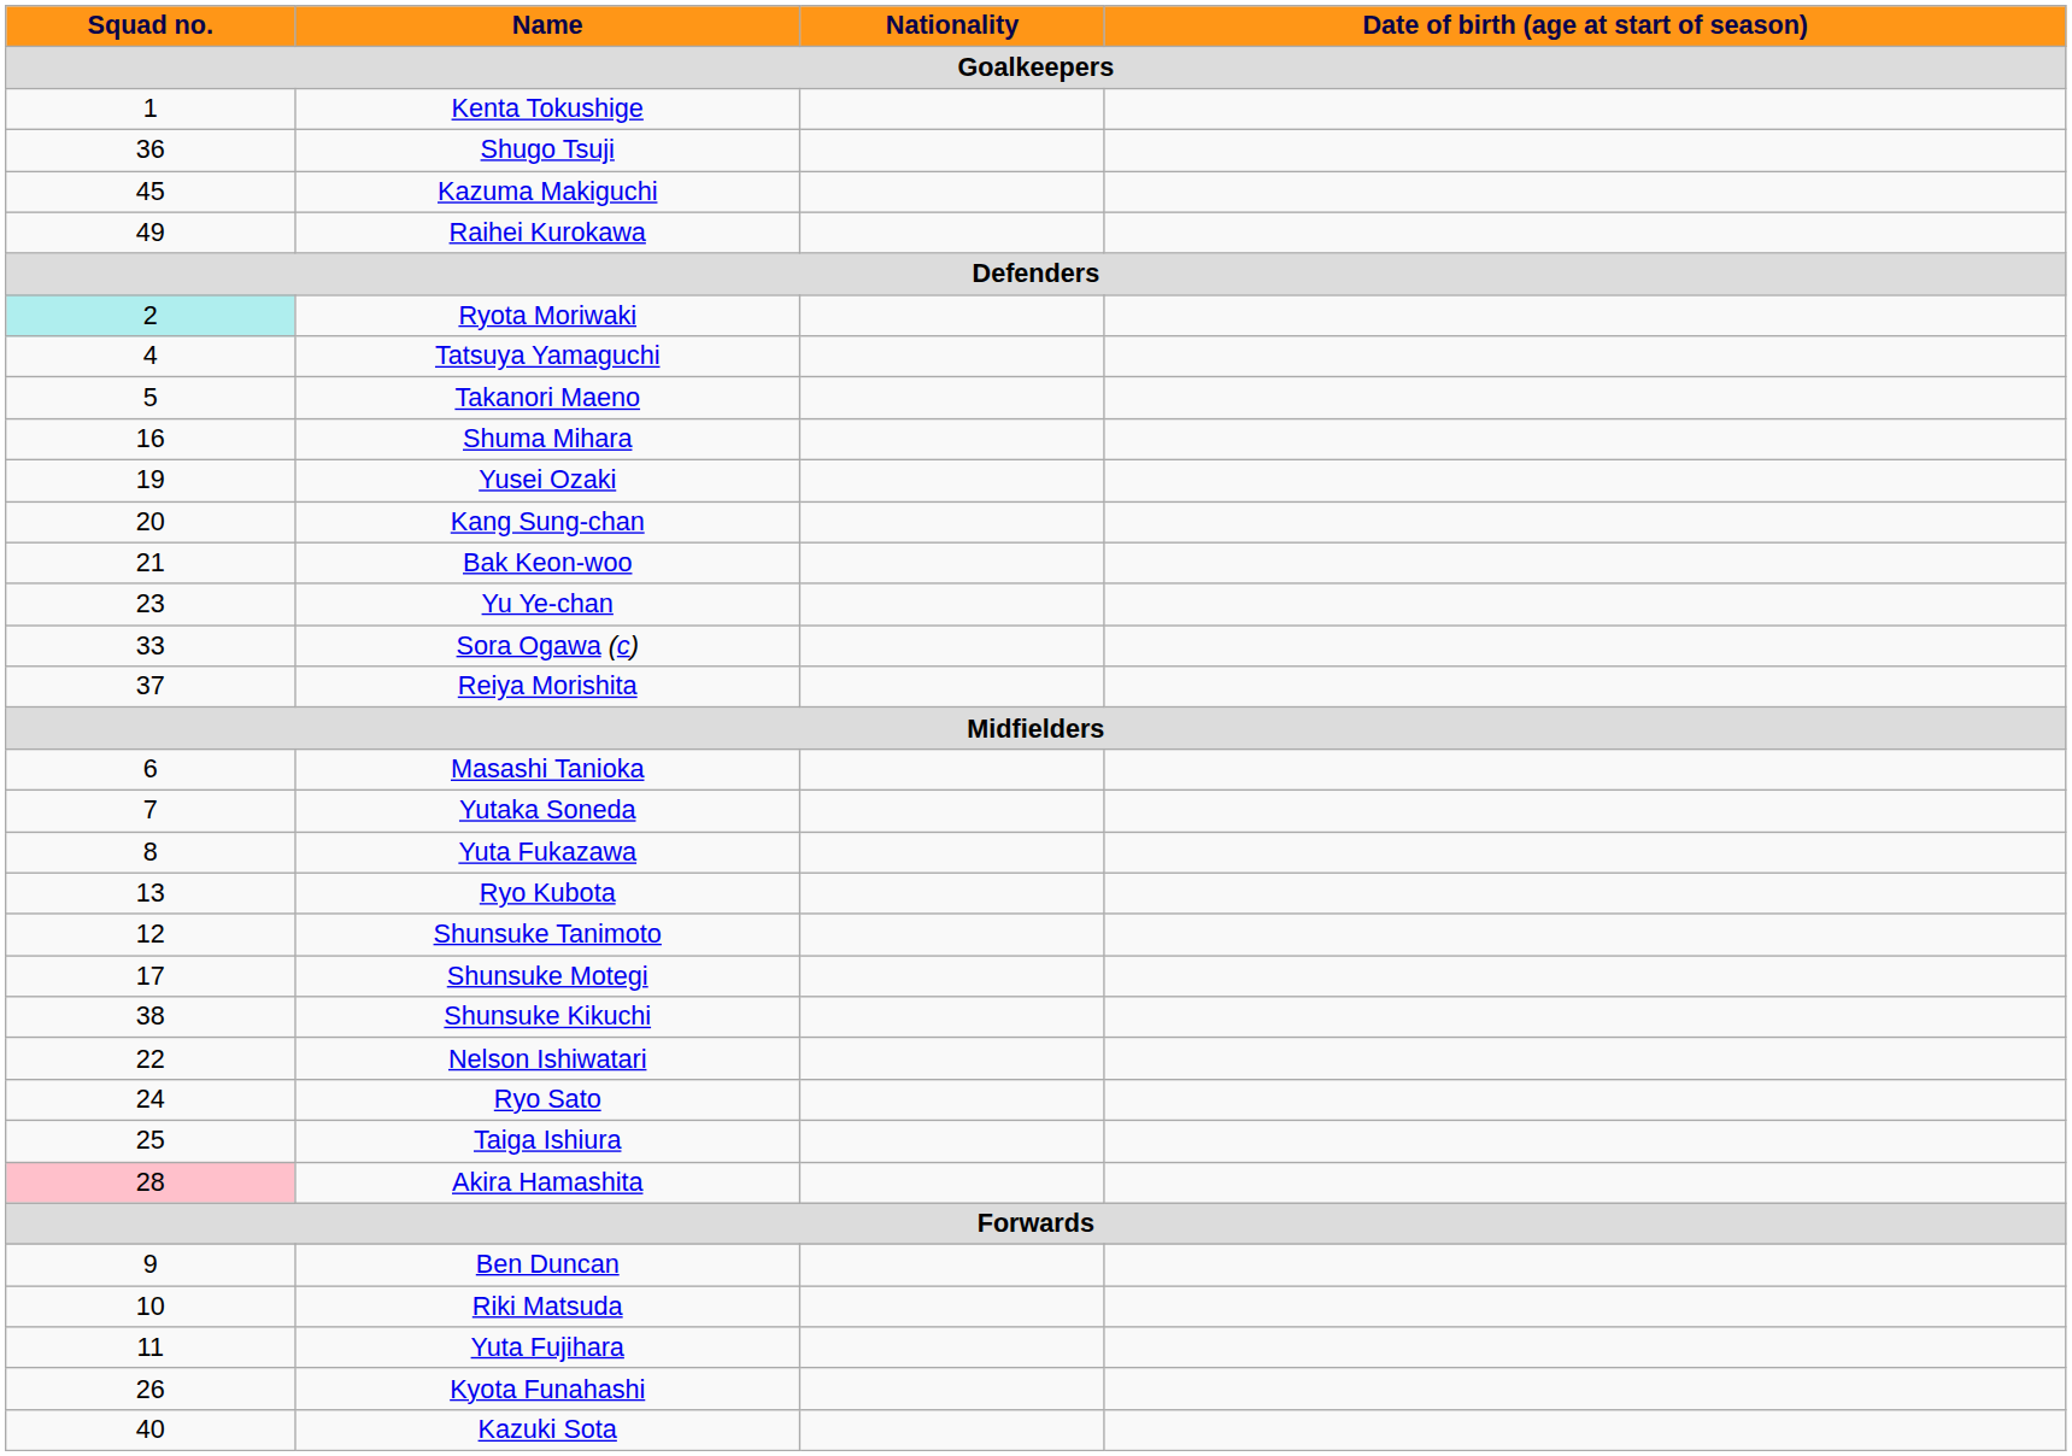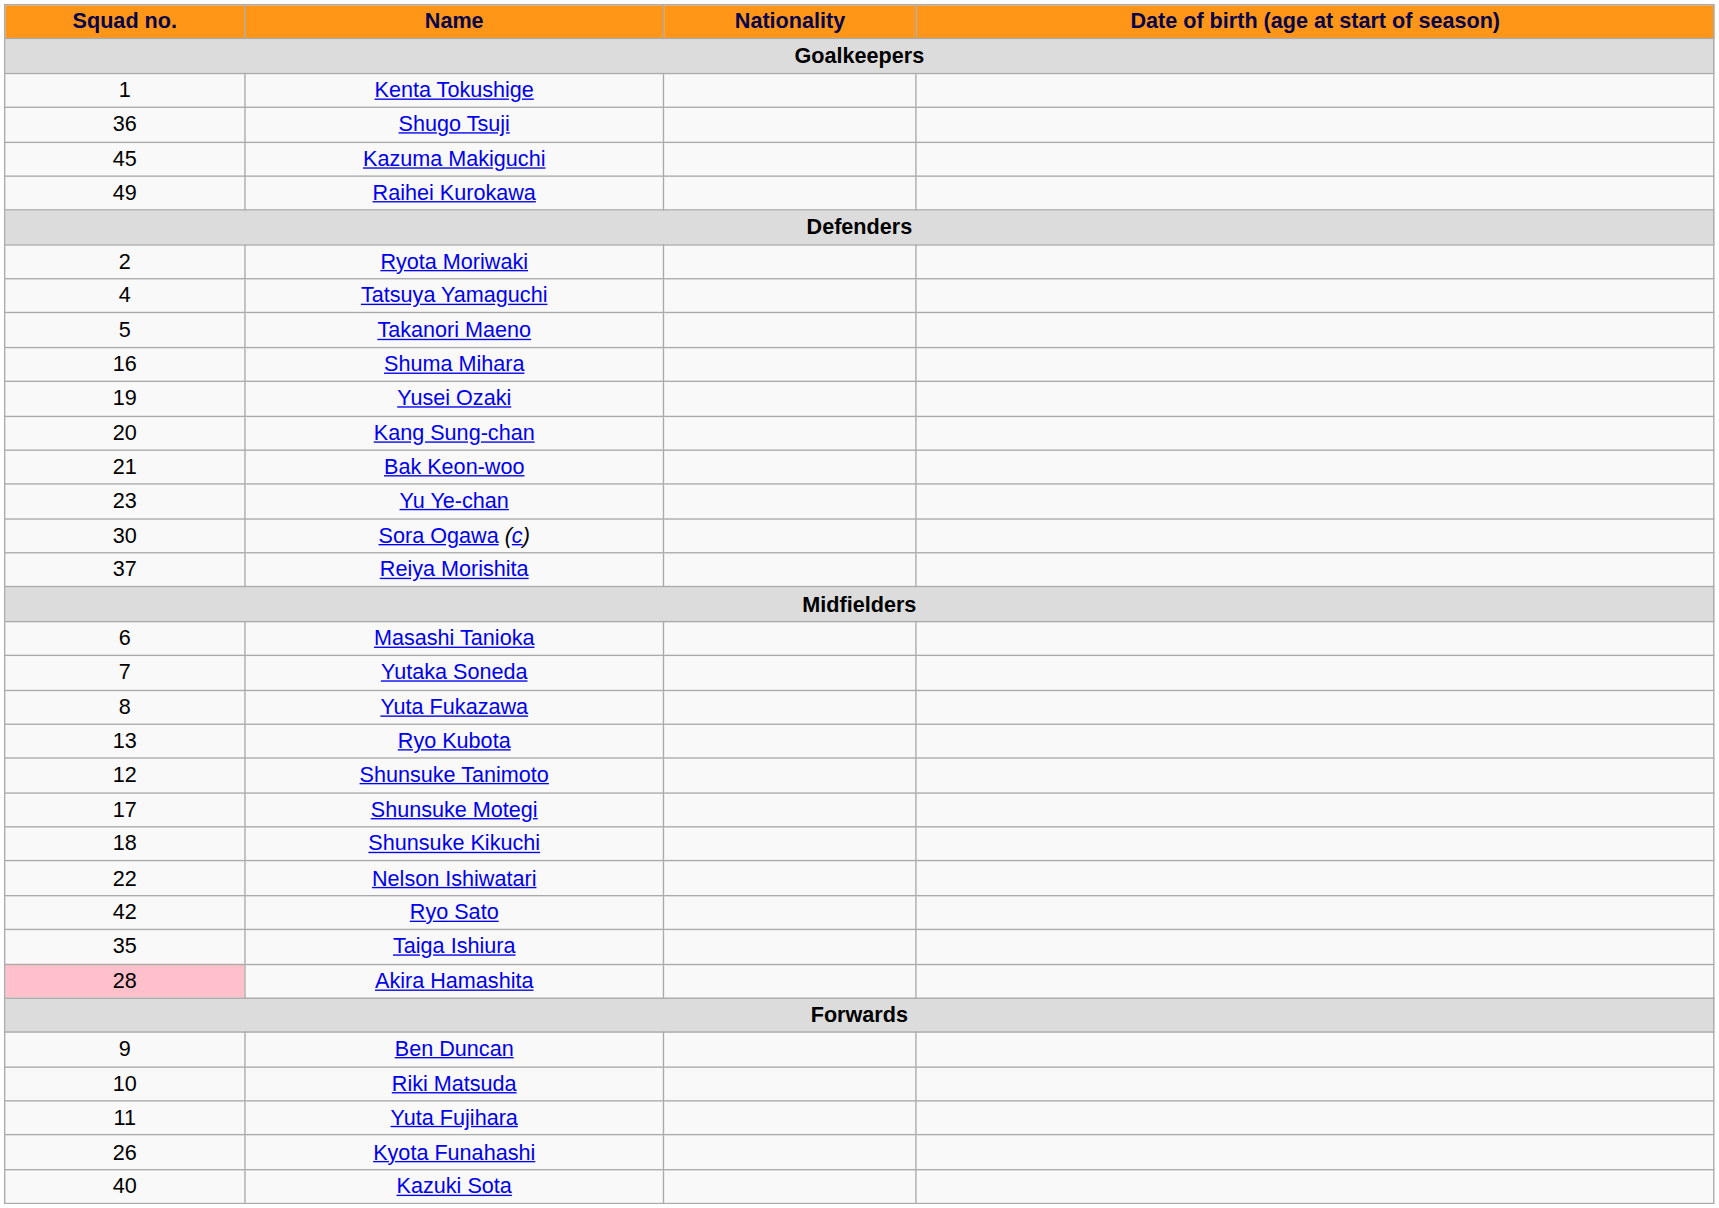Ryota Moriwaki | Squad no. / Goalkeepers: paleturquoise background -> no background
Sora Ogawa (c) | Squad no. / Goalkeepers: 33 -> 30
Shunsuke Kikuchi | Squad no. / Goalkeepers: 38 -> 18
Ryo Sato | Squad no. / Goalkeepers: 24 -> 42
Taiga Ishiura | Squad no. / Goalkeepers: 25 -> 35
